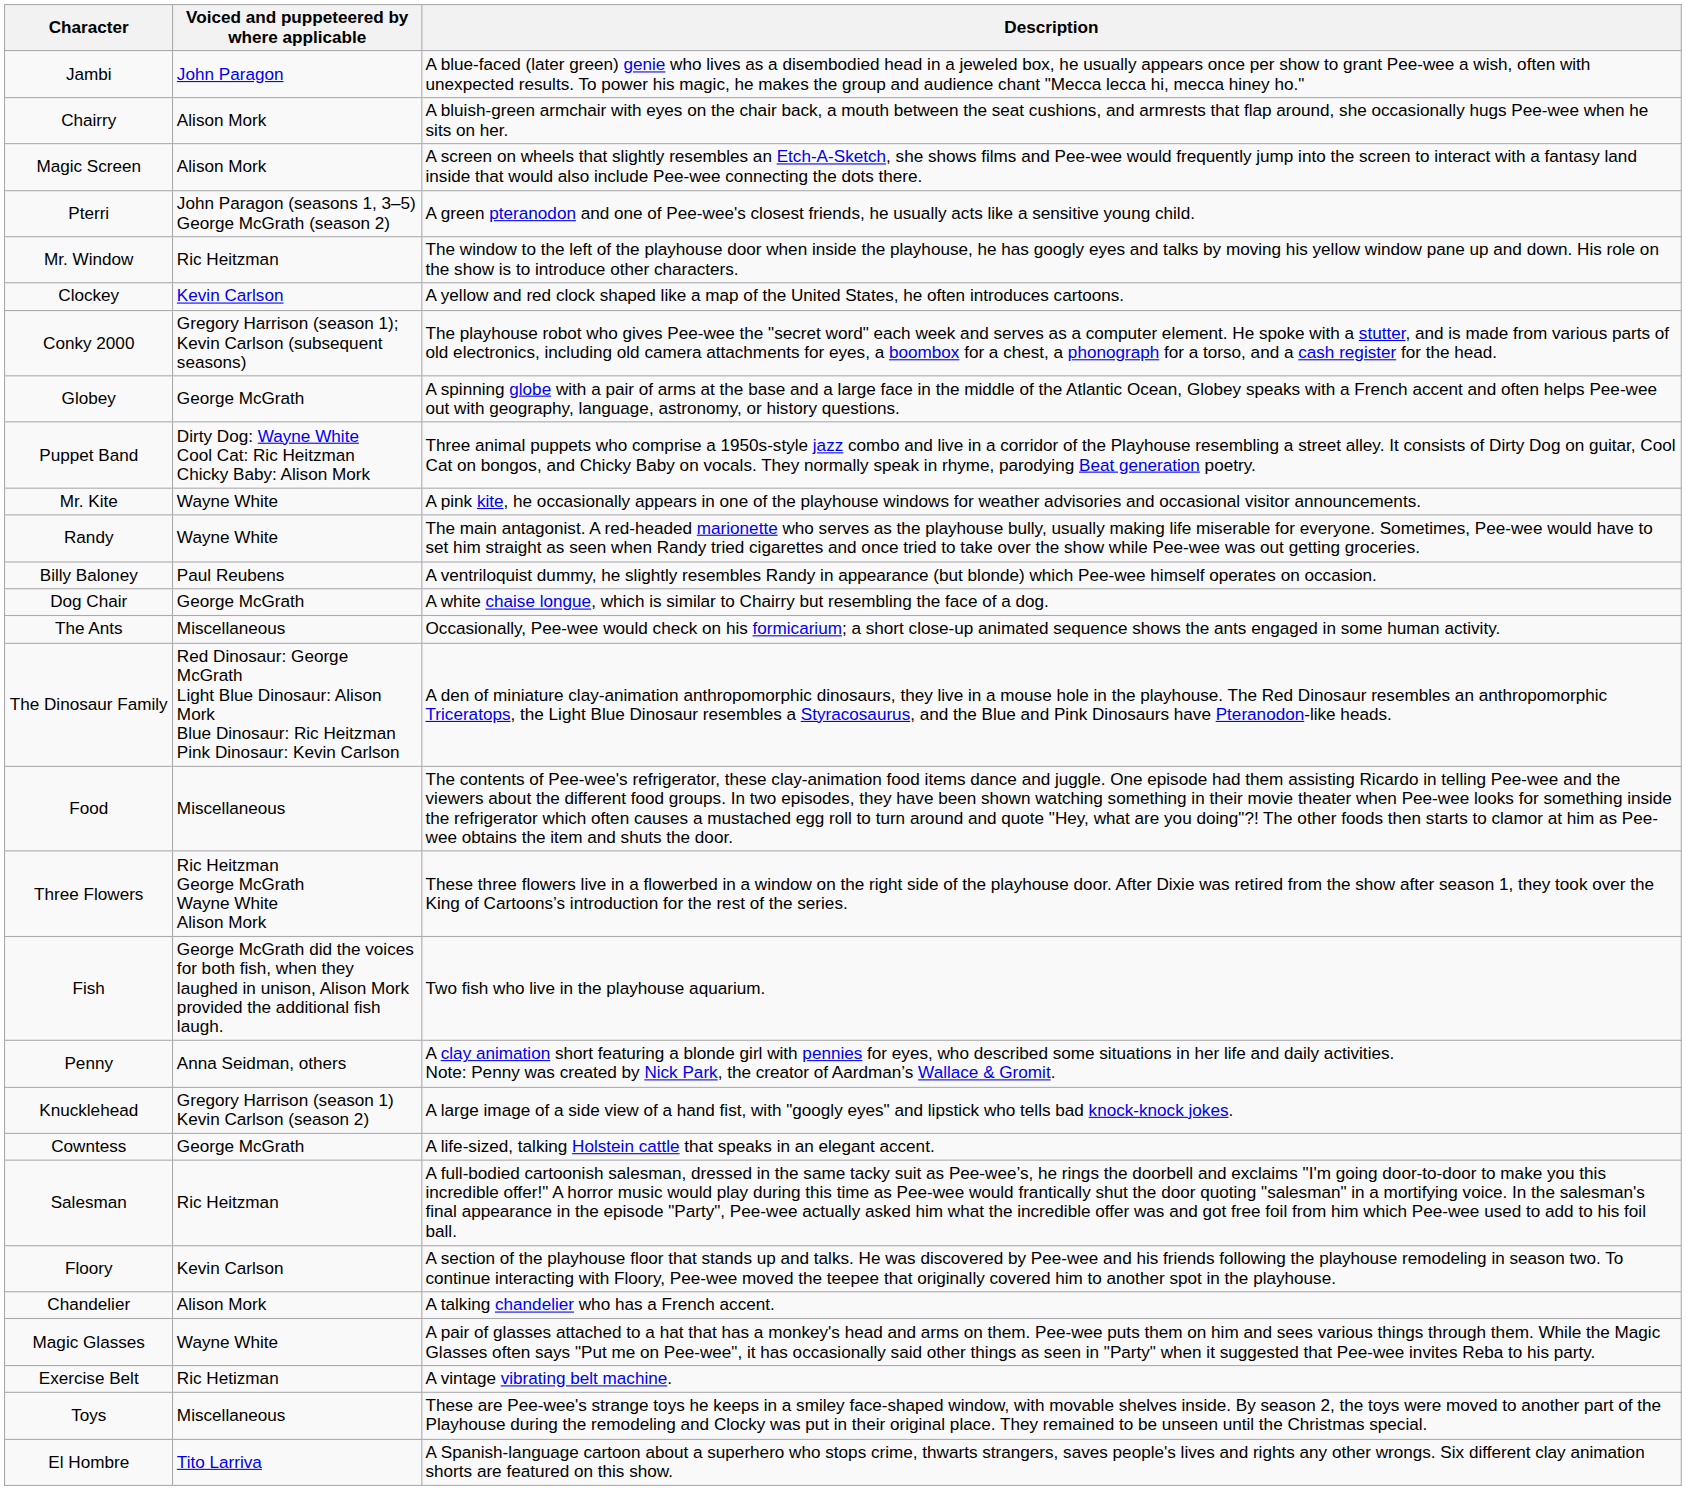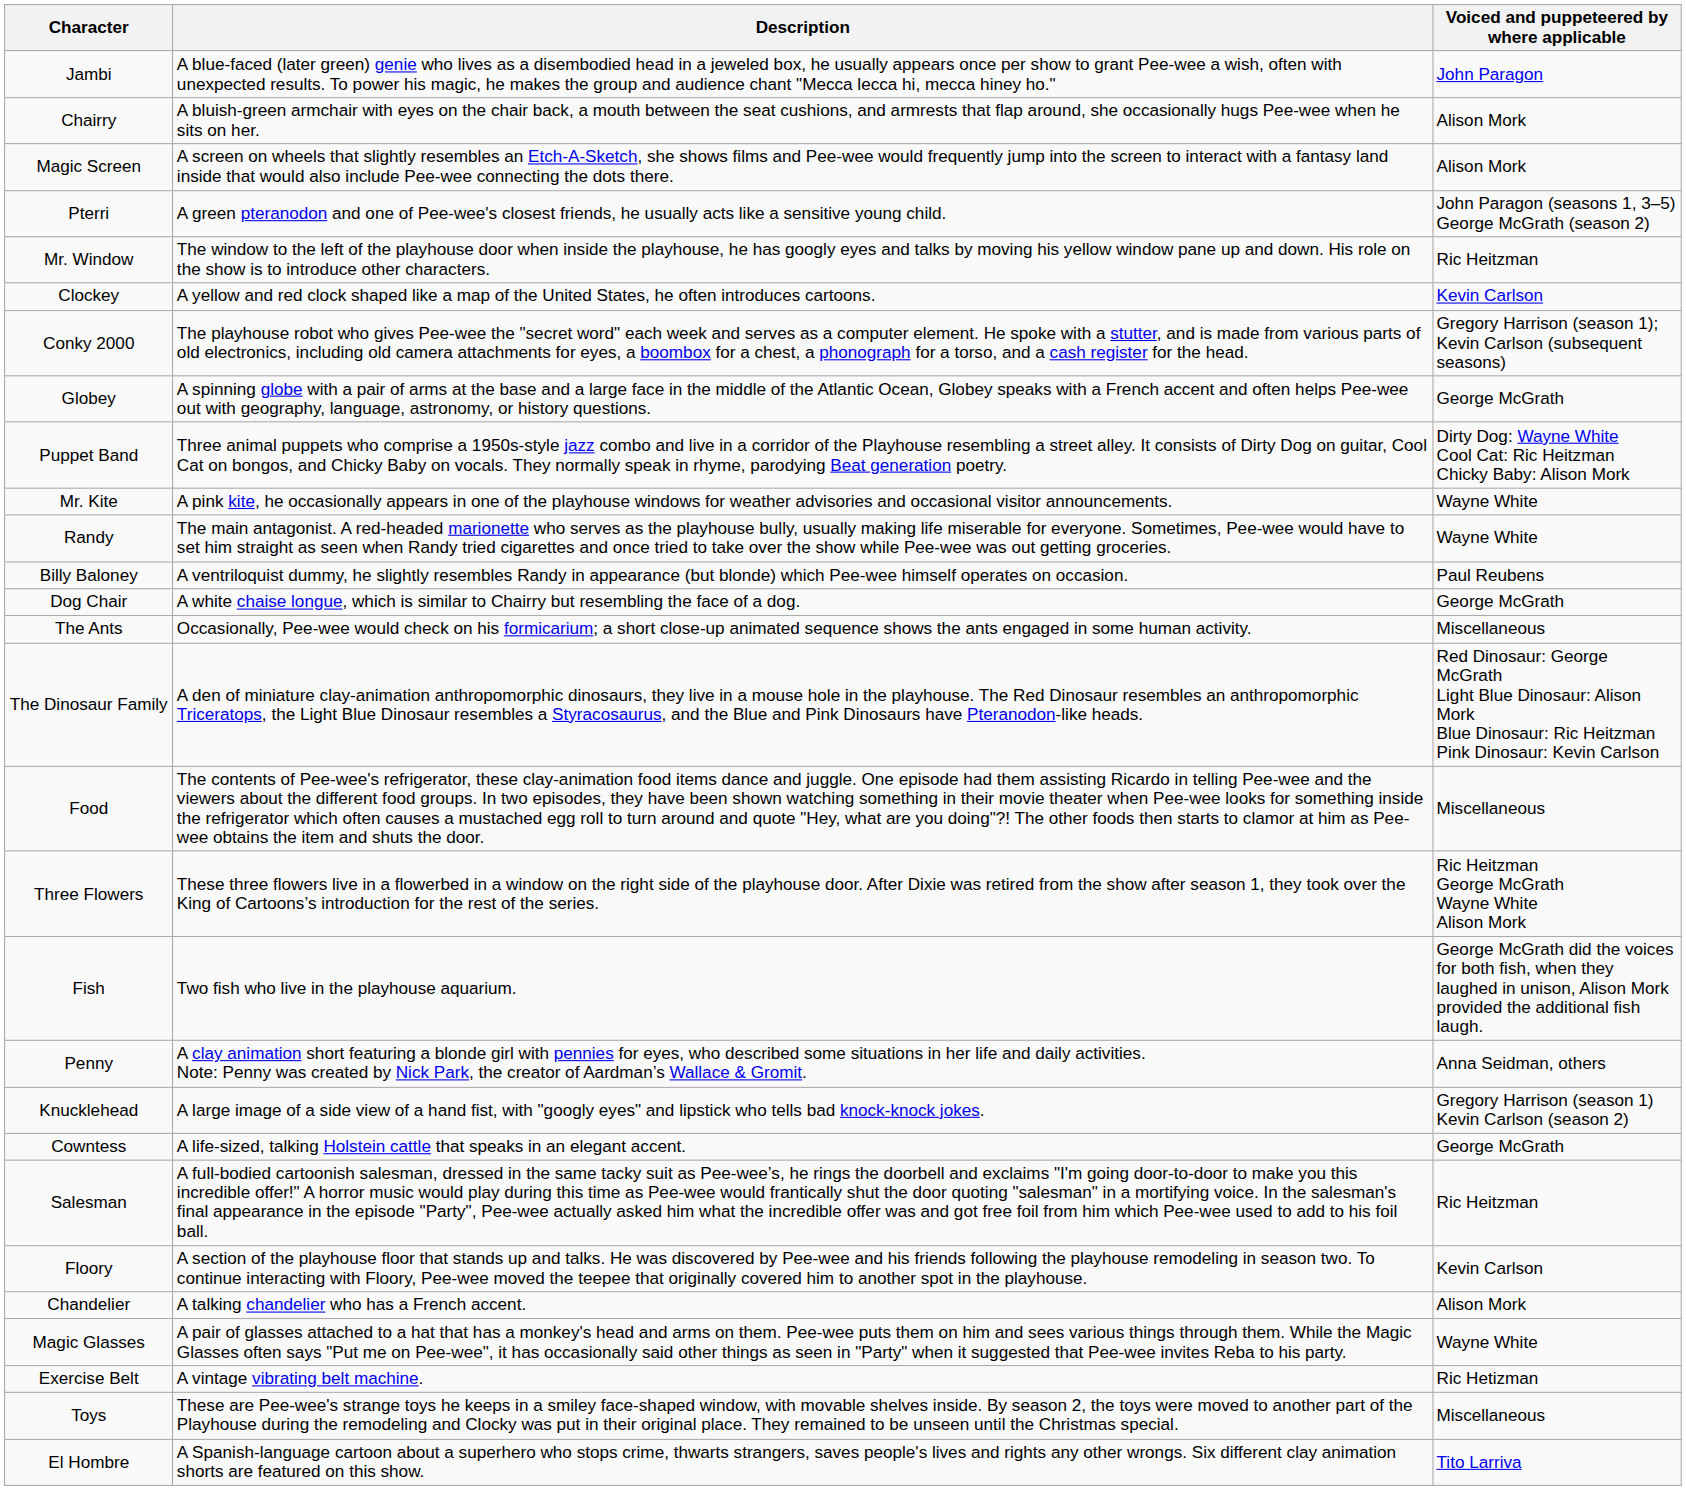columns swapped: Voiced and puppeteered by where applicable <-> Description
